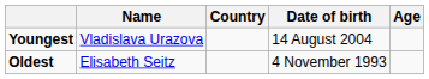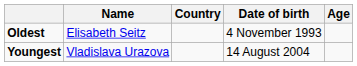rows swapped: Youngest <-> Oldest
